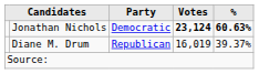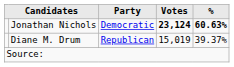Diane M. Drum | Votes: 16,019 -> 15,019
